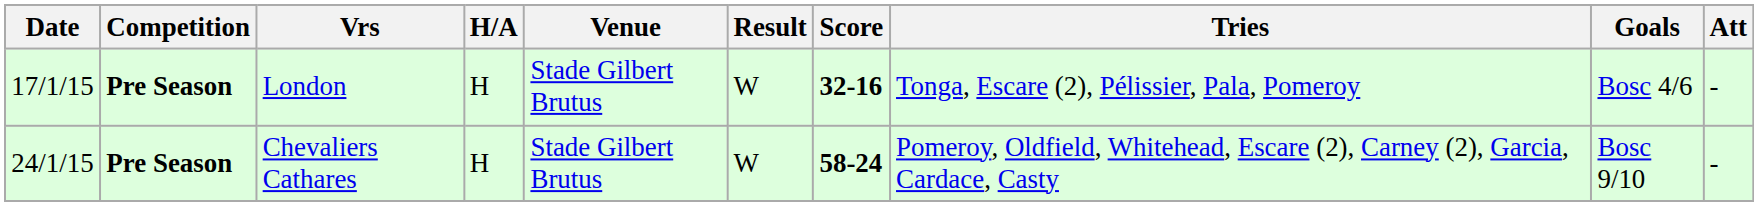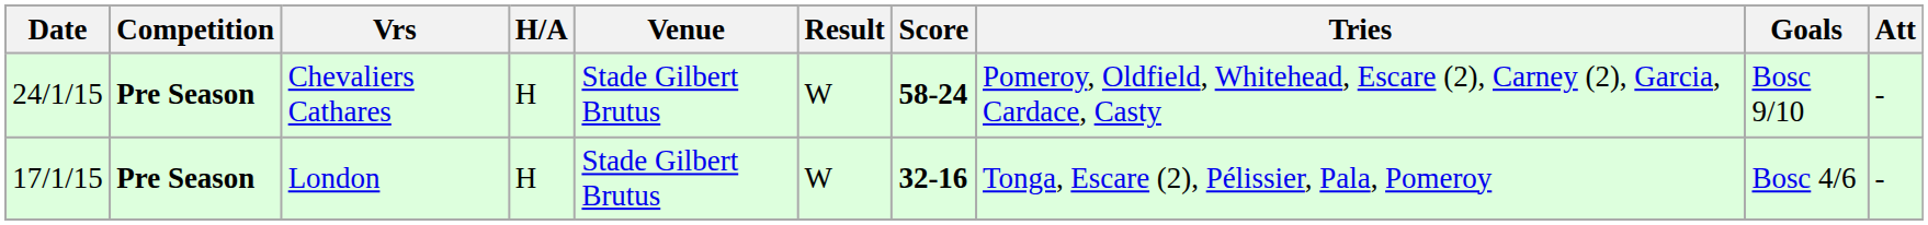rows swapped: London <-> Chevaliers Cathares
